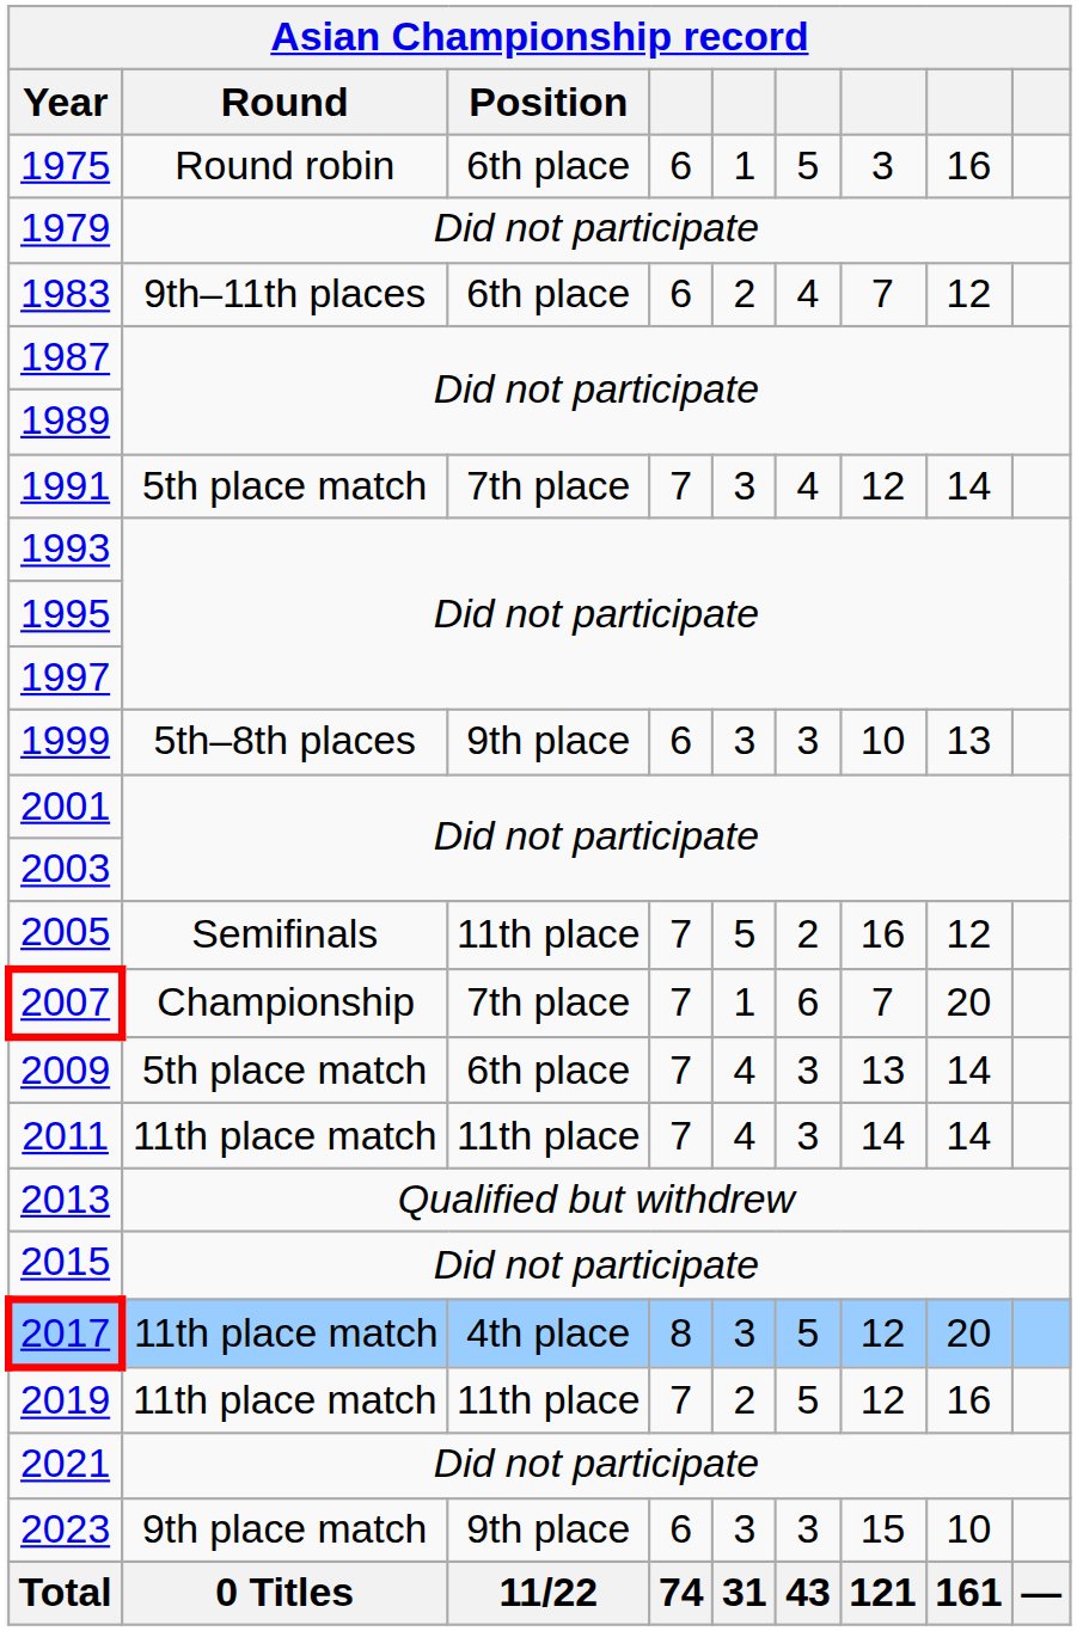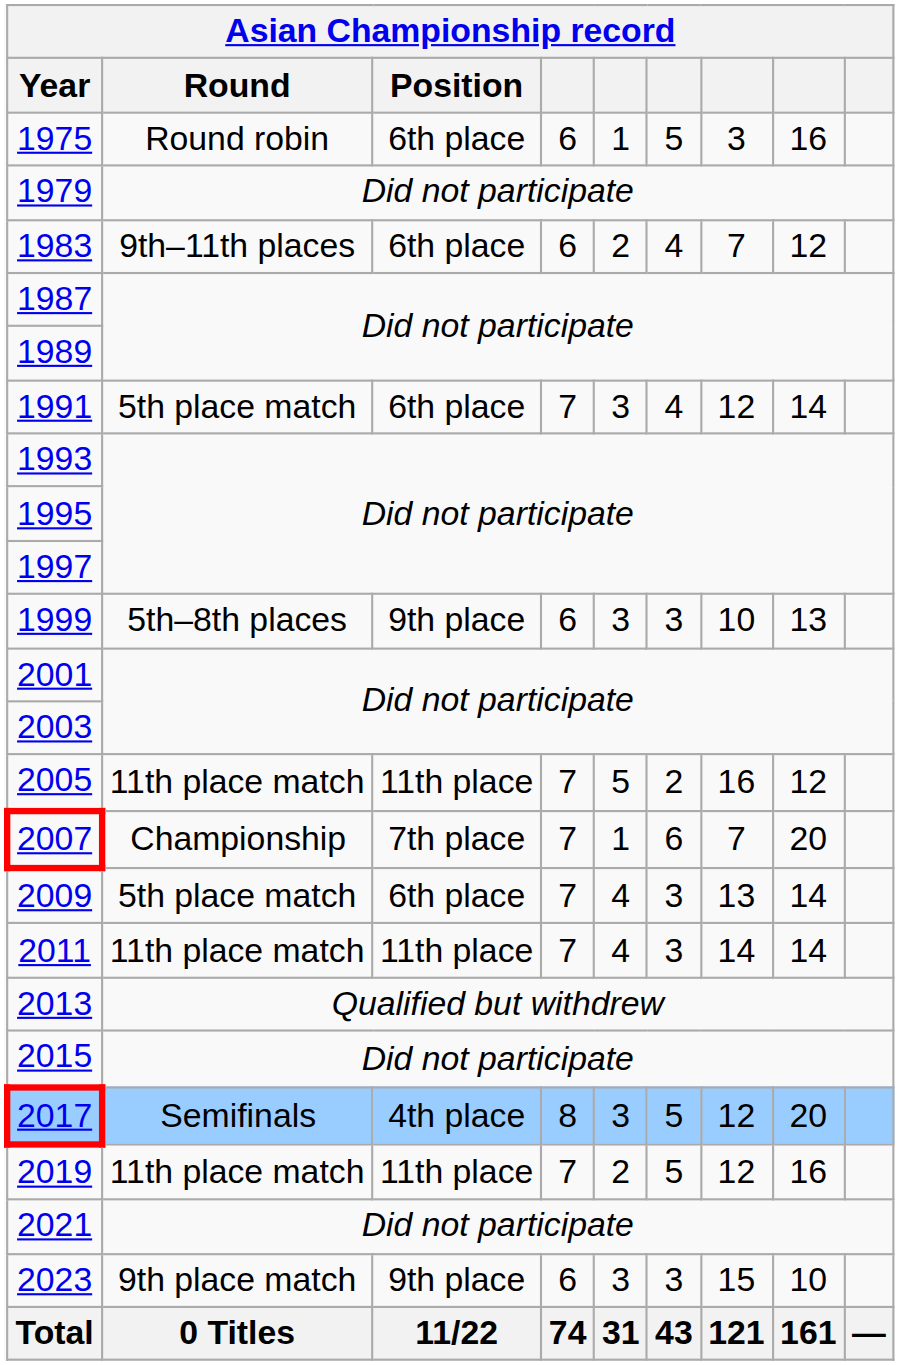1991 | Position: 7th place -> 6th place
2005 | Round: Semifinals -> 11th place match
2017 | Round: 11th place match -> Semifinals
